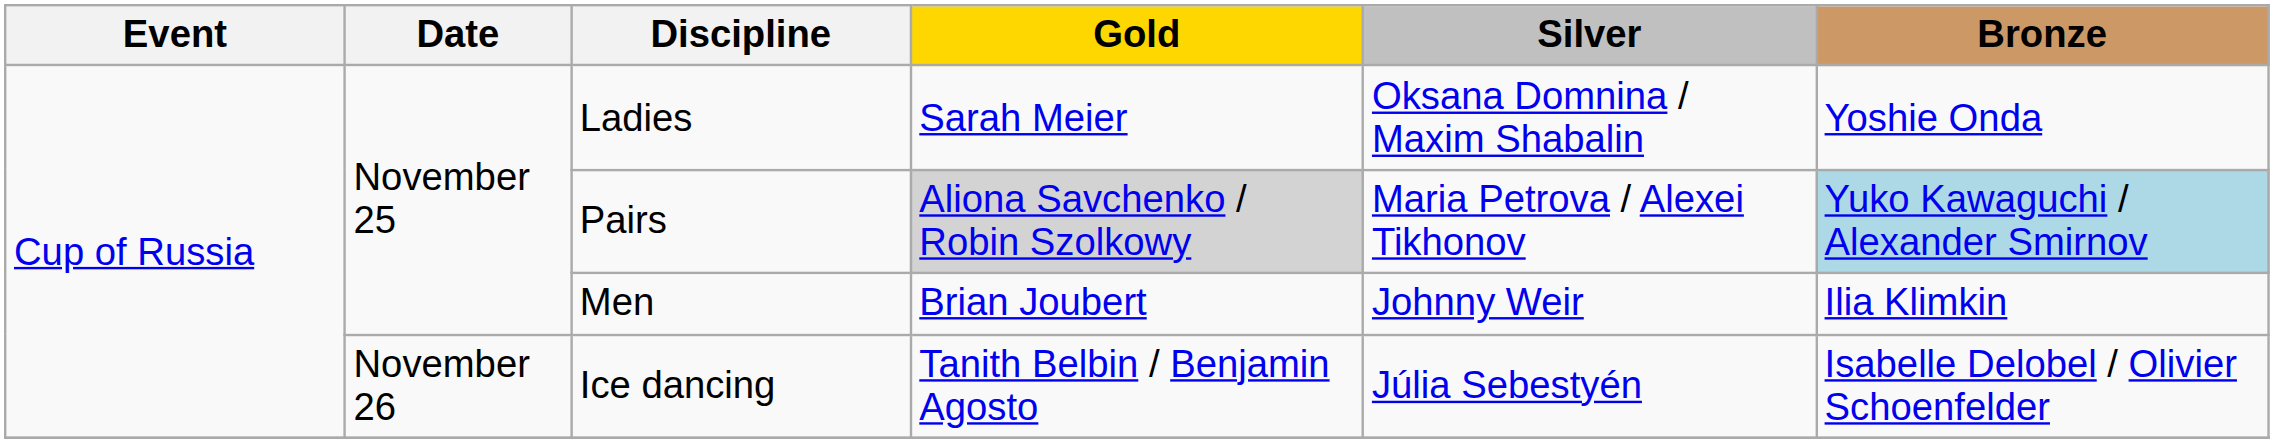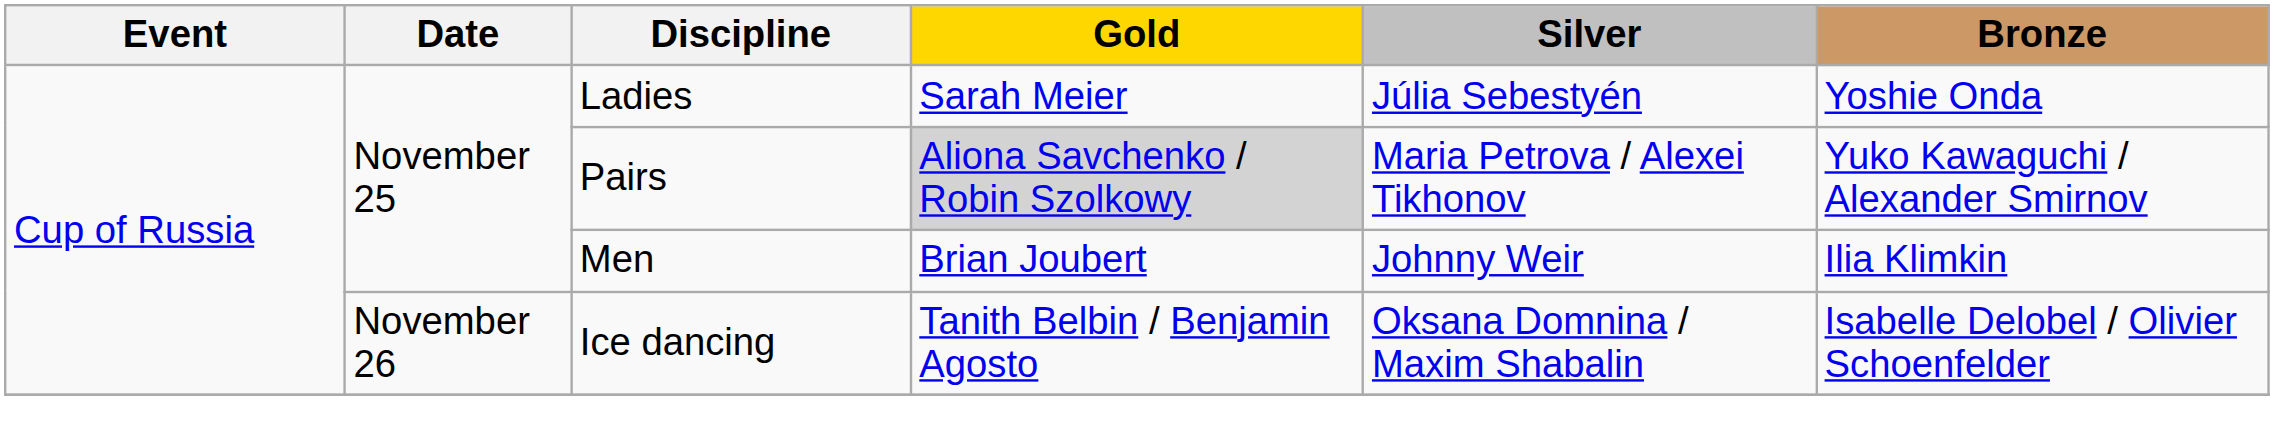Ladies | Silver: Oksana Domnina / Maxim Shabalin -> Júlia Sebestyén
Pairs | Bronze: lightblue background -> no background
Ice dancing | Silver: Júlia Sebestyén -> Oksana Domnina / Maxim Shabalin
